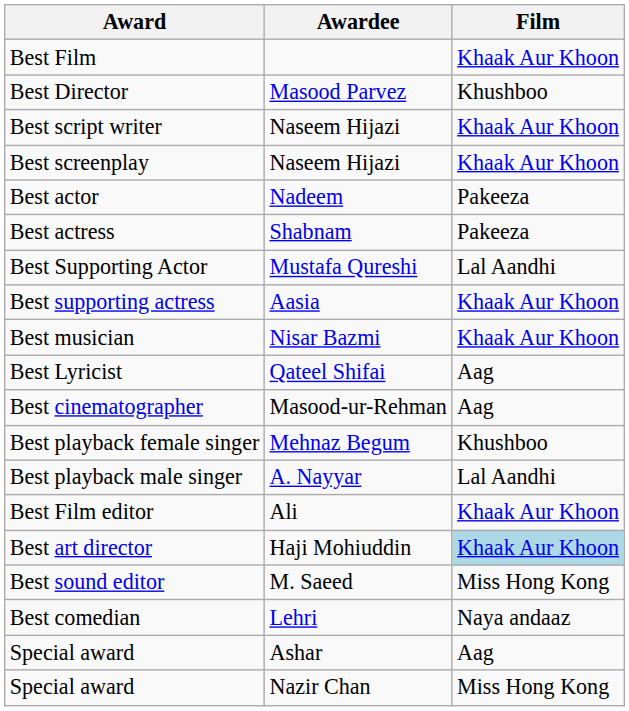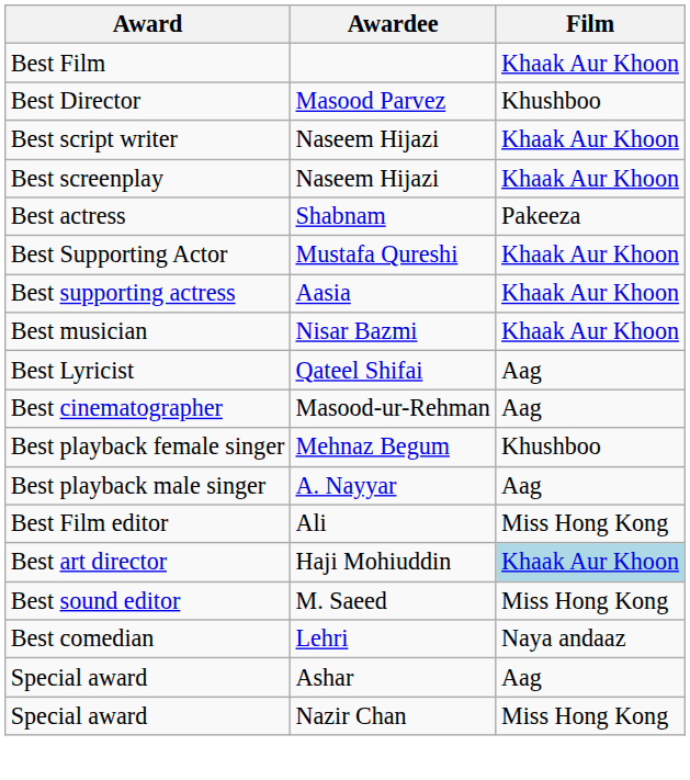- row: Best actor | Nadeem | Pakeeza
Best Supporting Actor | Film: Lal Aandhi -> Khaak Aur Khoon
Best playback male singer | Film: Lal Aandhi -> Aag
Best Film editor | Film: Khaak Aur Khoon -> Miss Hong Kong
